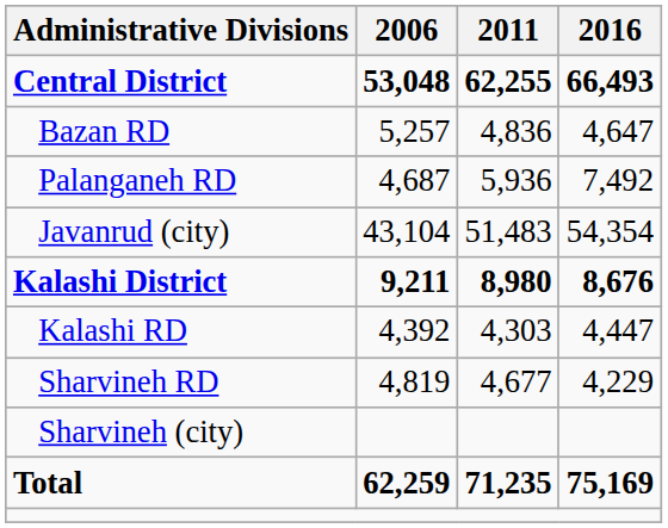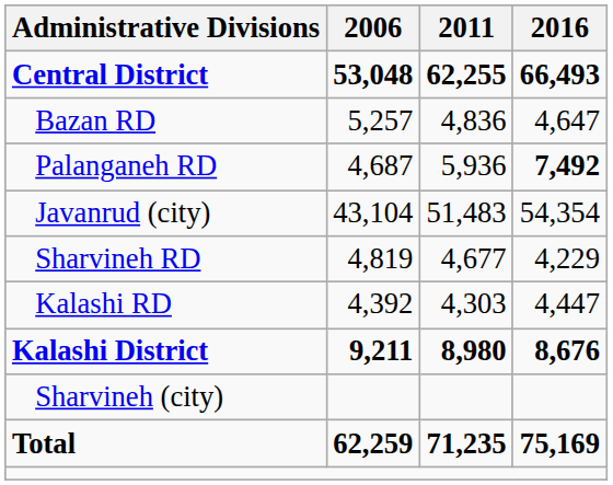Palanganeh RD | 2016: normal -> bold
rows swapped: Kalashi District <-> Sharvineh RD
